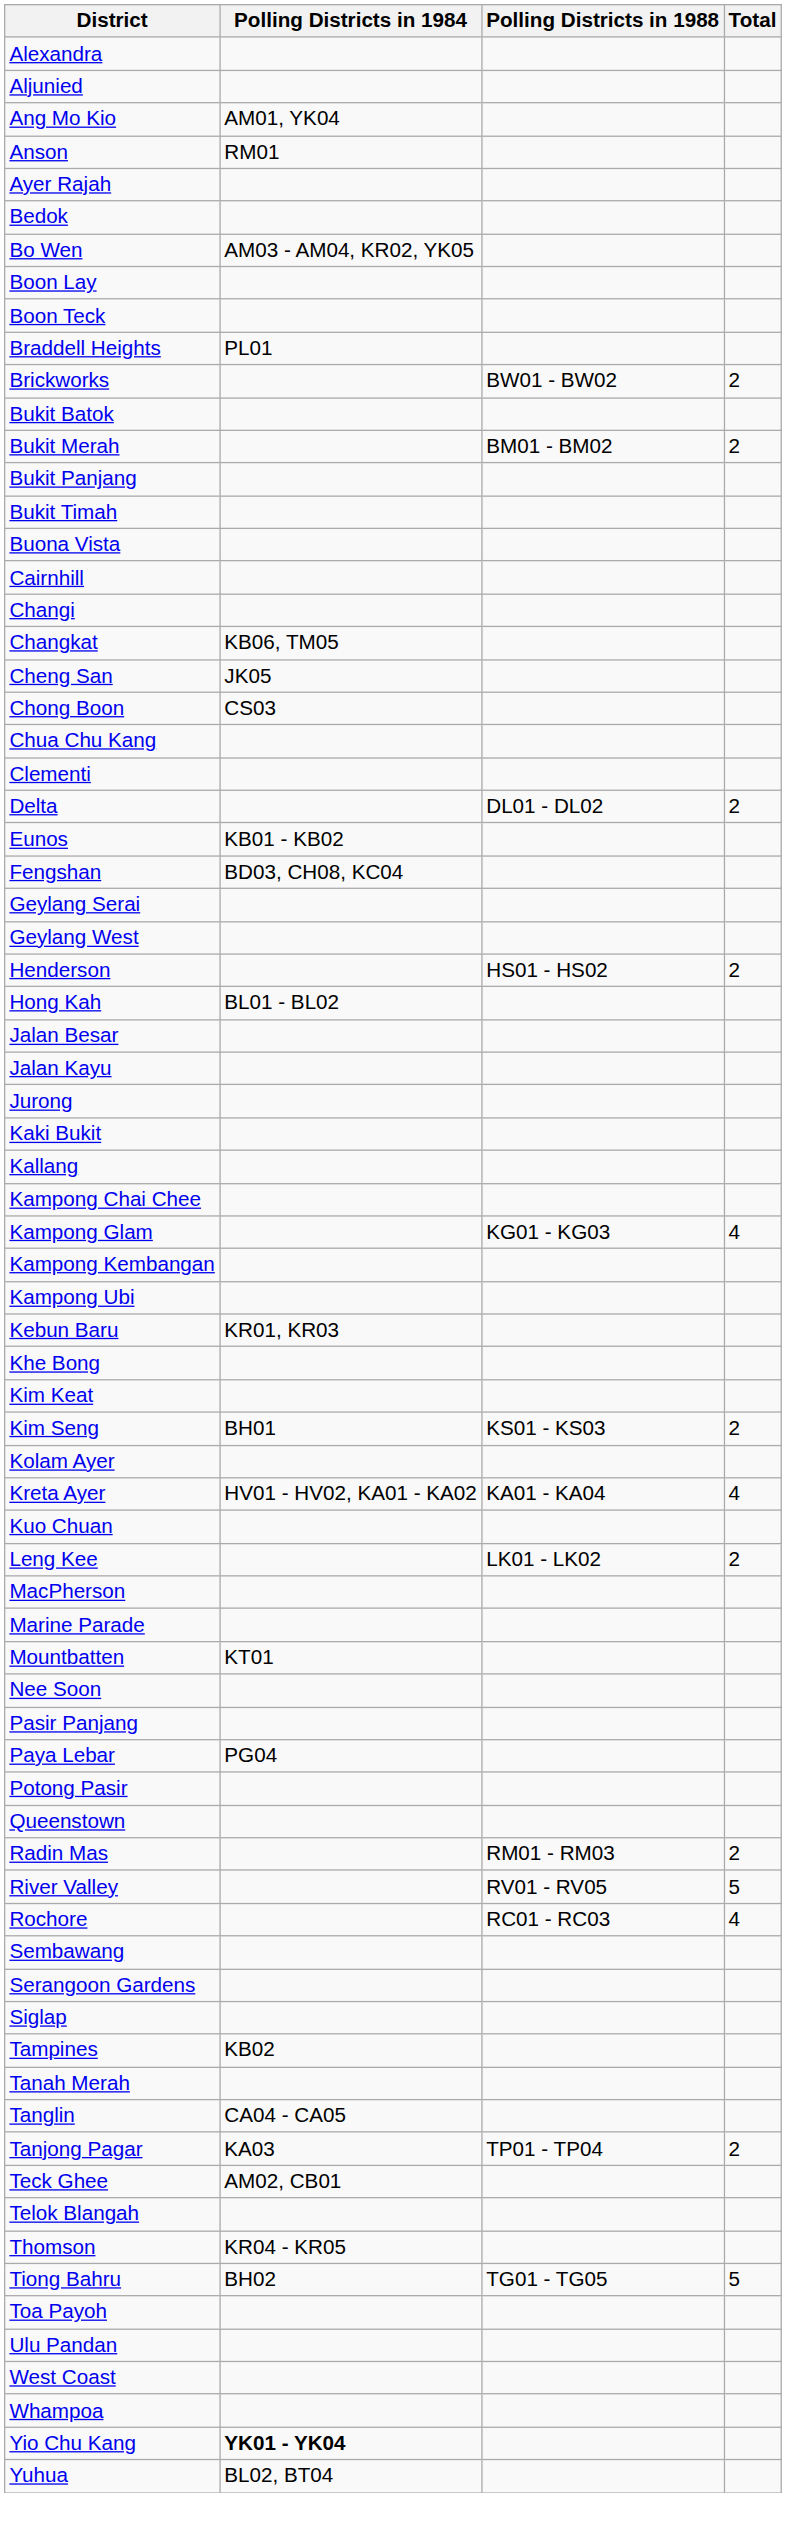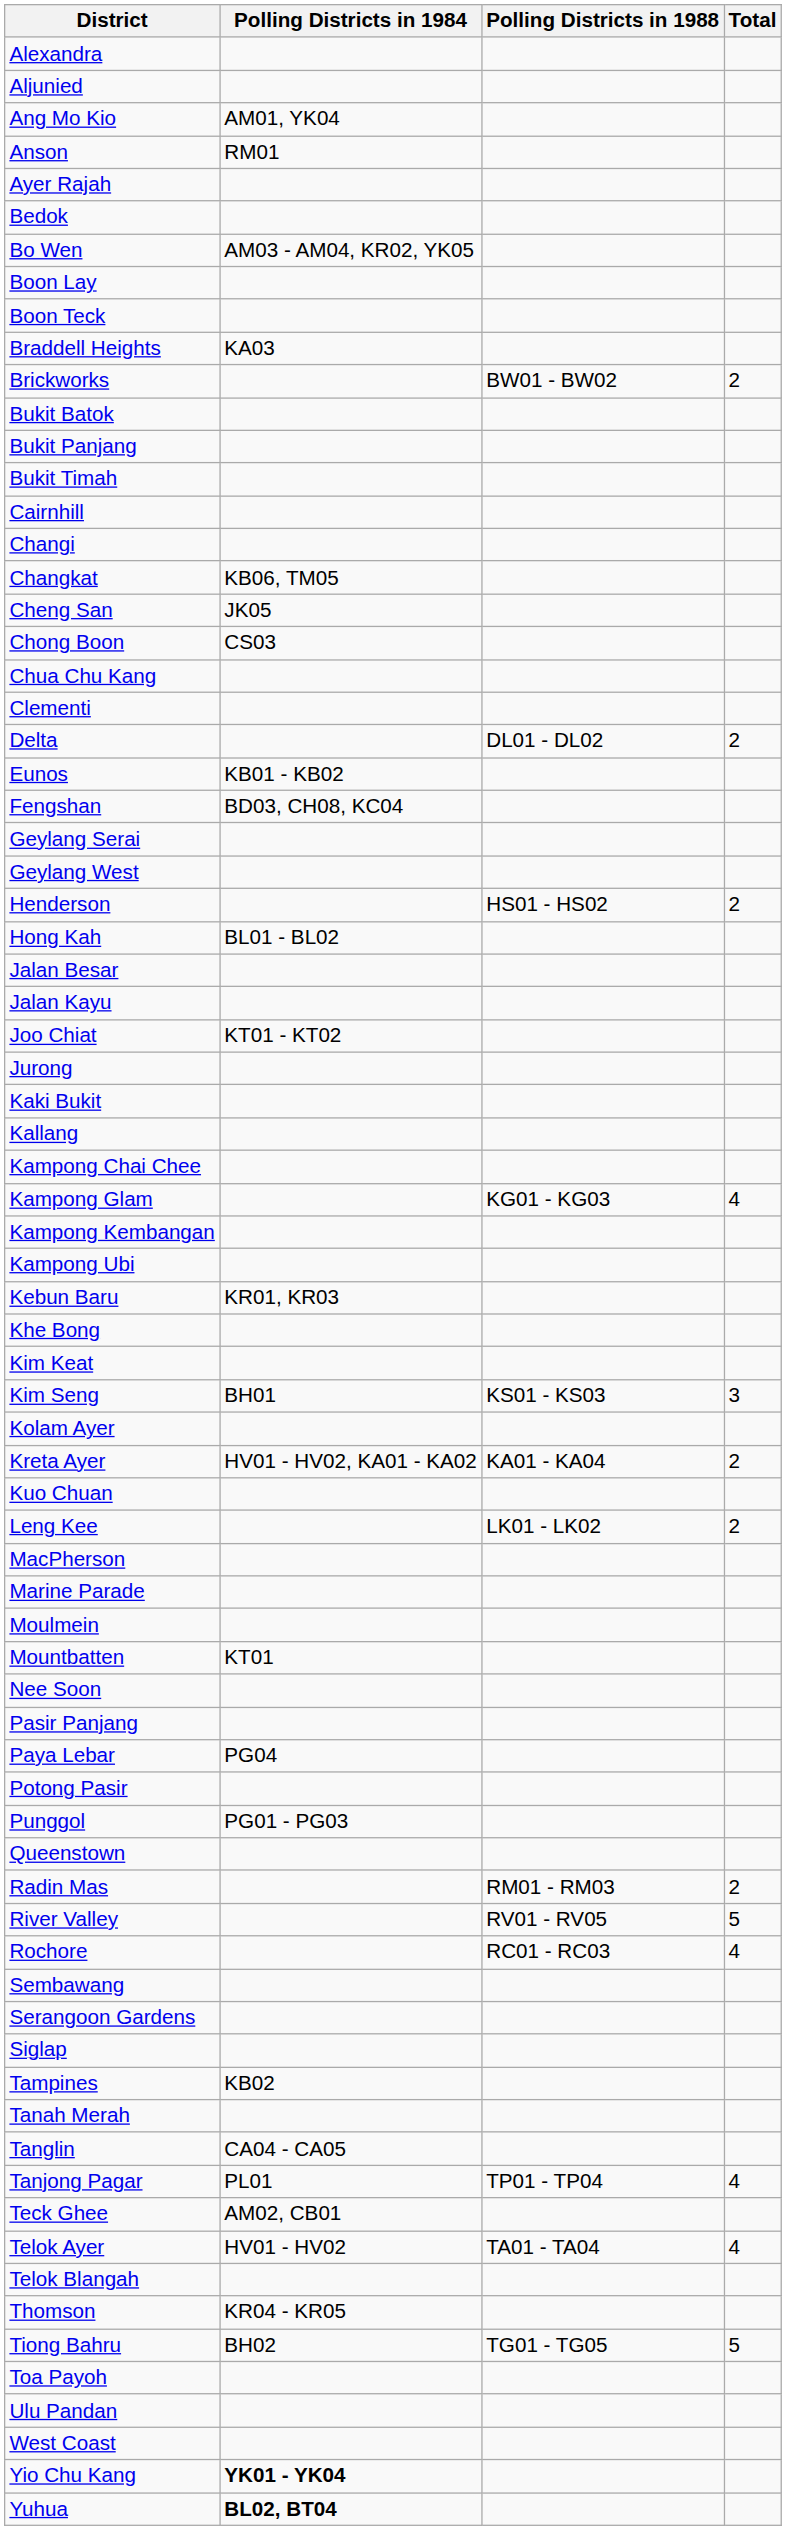Braddell Heights | Polling Districts in 1984: PL01 -> KA03
- row: Bukit Merah | BM01 - BM02 | 2
- row: Buona Vista
+ row: Joo Chiat | KT01 - KT02
Kim Seng | Total: 2 -> 3
Kreta Ayer | Total: 4 -> 2
+ row: Moulmein
+ row: Punggol | PG01 - PG03
Tanjong Pagar | Polling Districts in 1984: KA03 -> PL01
Tanjong Pagar | Total: 2 -> 4
+ row: Telok Ayer | HV01 - HV02 | TA01 - TA04 | 4
- row: Whampoa
Yuhua | Polling Districts in 1984: normal -> bold
